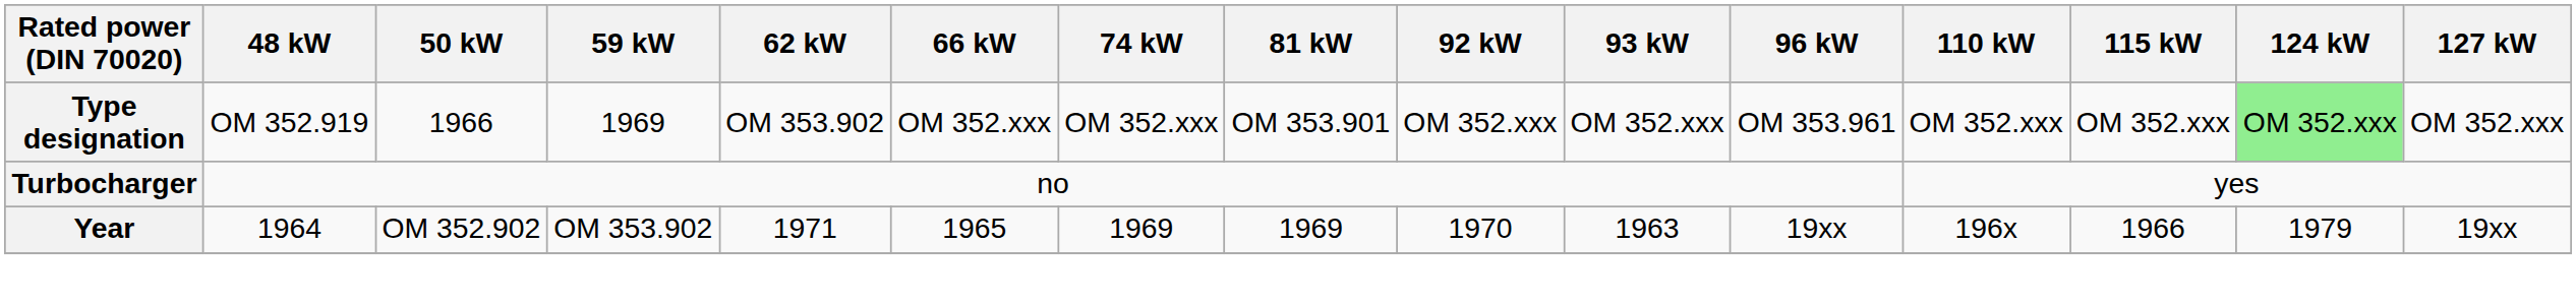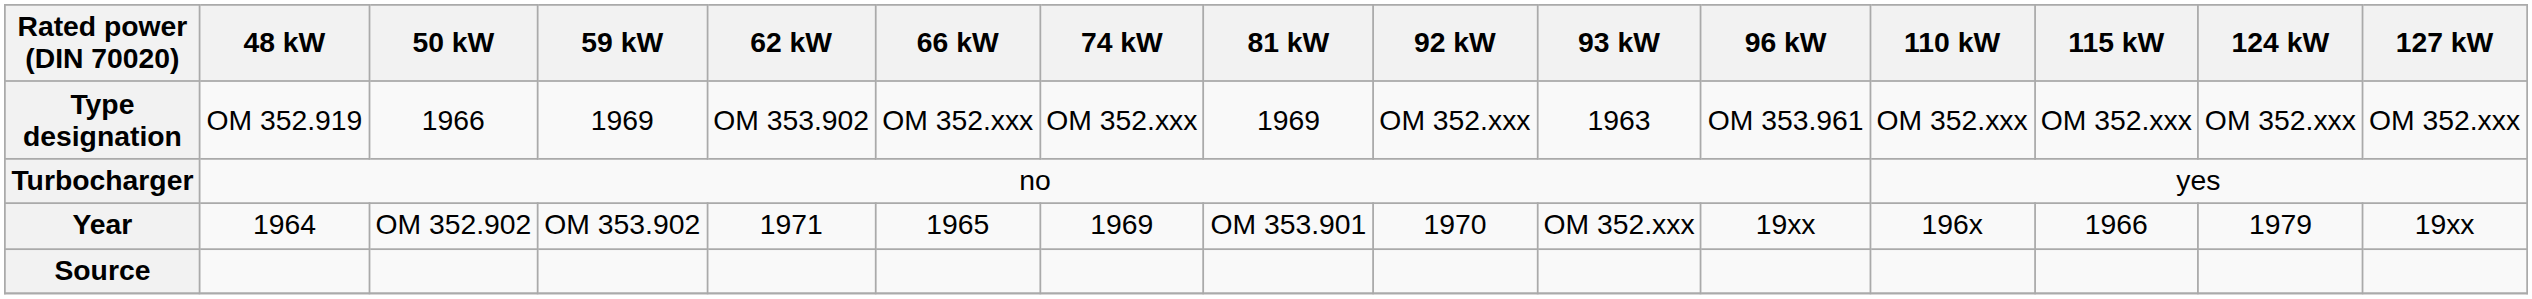Type designation | 81 kW: OM 353.901 -> 1969
Type designation | 93 kW: OM 352.xxx -> 1963
Type designation | 124 kW: lightgreen background -> no background
Year | 81 kW: 1969 -> OM 353.901
Year | 93 kW: 1963 -> OM 352.xxx
+ row: Source
